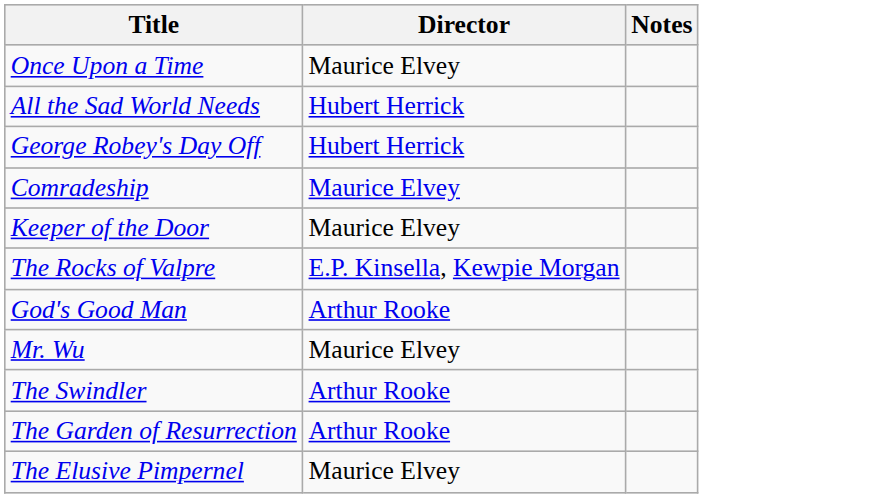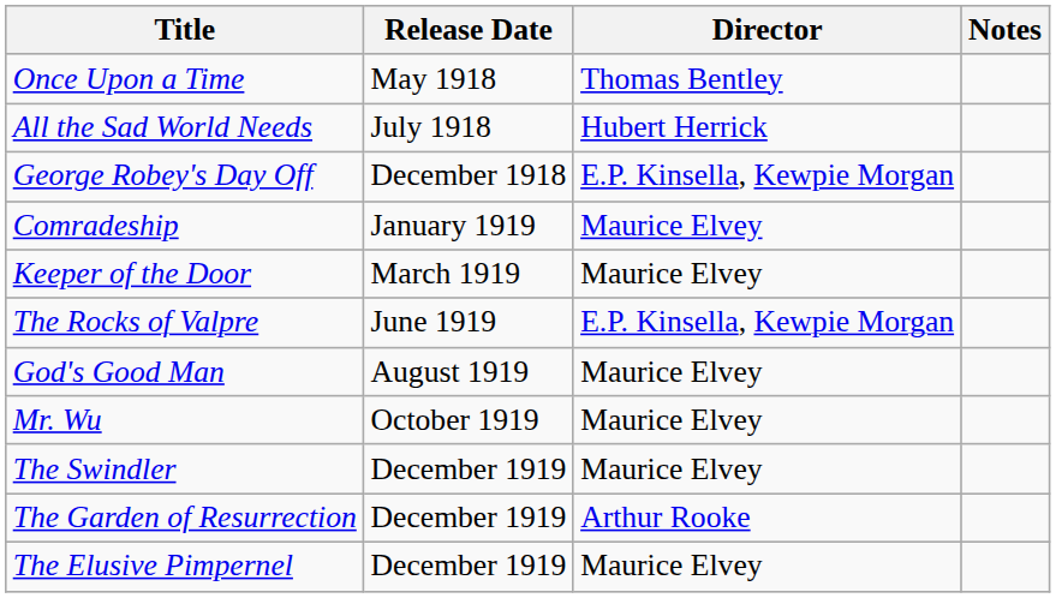+ column: Release Date | May 1918 | July 1918 | December 1918 | January 1919 | March 1919 | June 1919 | August 1919 | October 1919 | December 1919 | December 1919 | December 1919
Once Upon a Time | Director: Maurice Elvey -> Thomas Bentley
George Robey's Day Off | Director: Hubert Herrick -> E.P. Kinsella, Kewpie Morgan
God's Good Man | Director: Arthur Rooke -> Maurice Elvey
The Swindler | Director: Arthur Rooke -> Maurice Elvey
